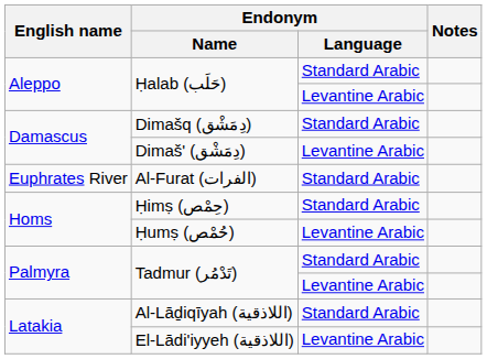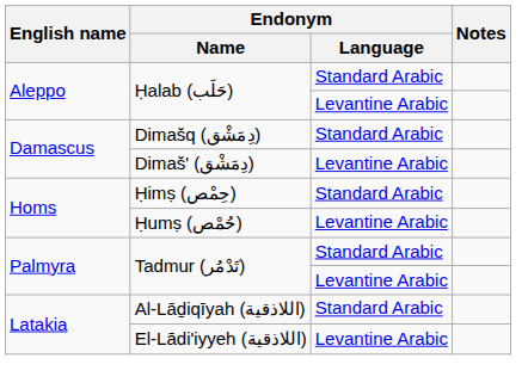- row: Euphrates River | Al-Furat (الفرات) | Standard Arabic
